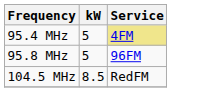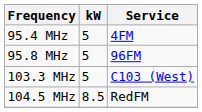95.4 MHz | Service: khaki background -> no background
+ row: 103.3 MHz | 5 | C103 (West)
